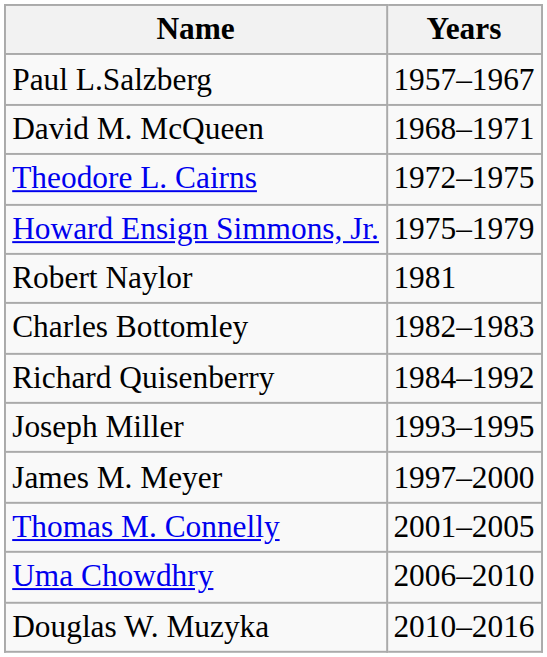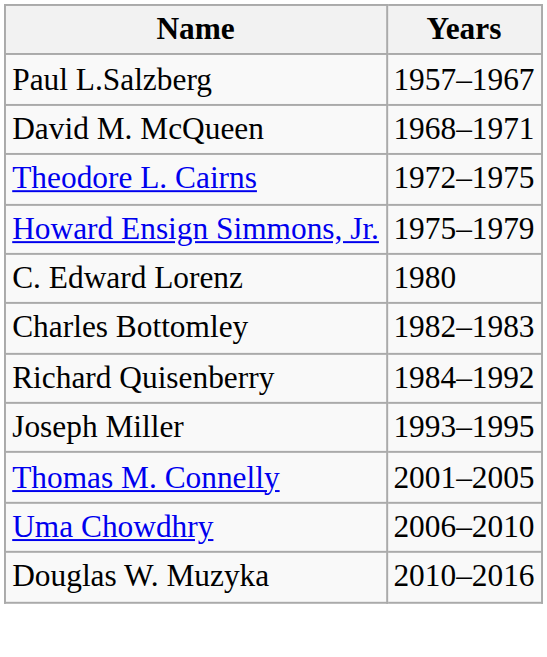+ row: C. Edward Lorenz | 1980
- row: Robert Naylor | 1981
- row: James M. Meyer | 1997–2000
